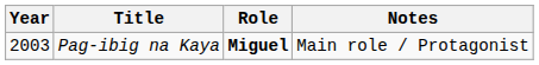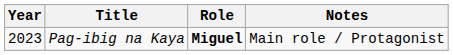Pag-ibig na Kaya | Year: 2003 -> 2023
